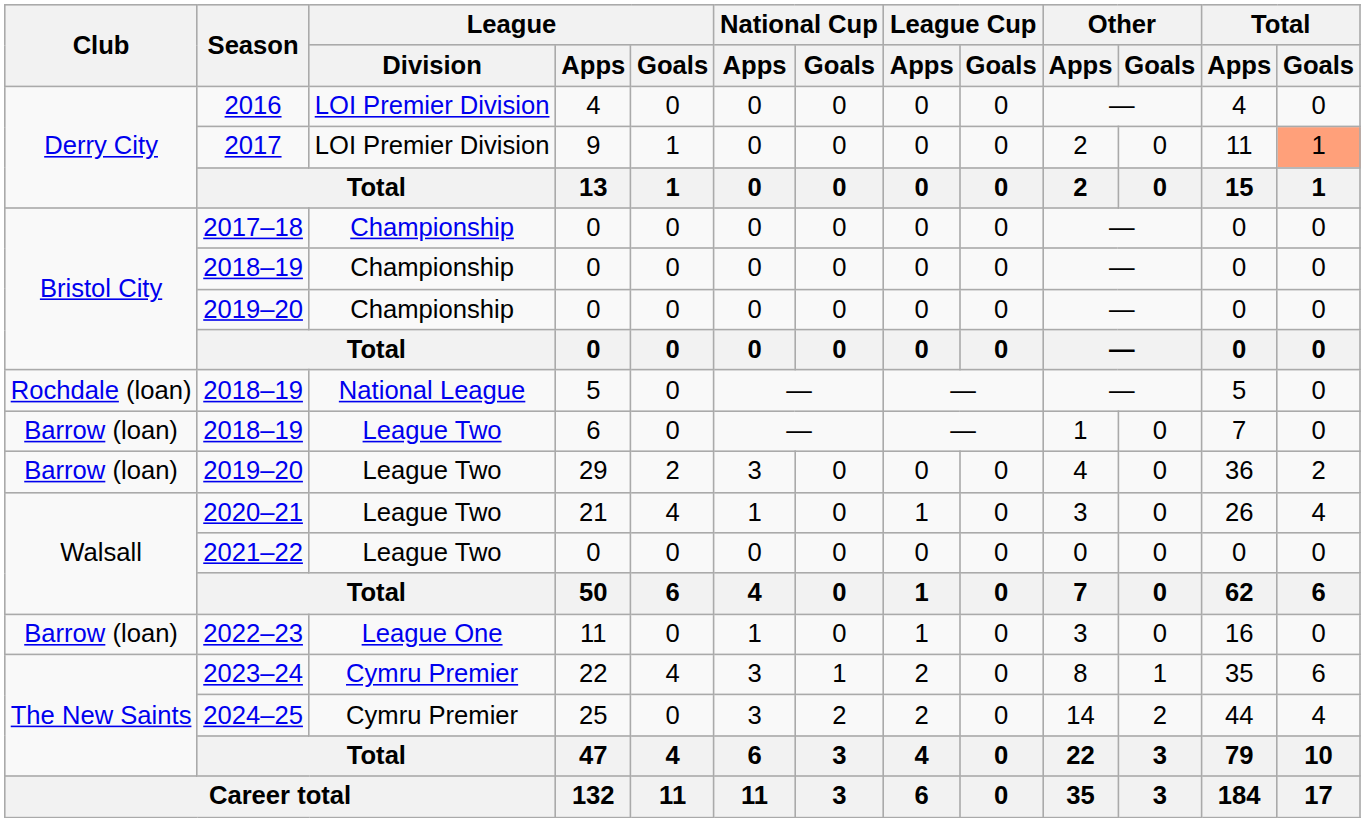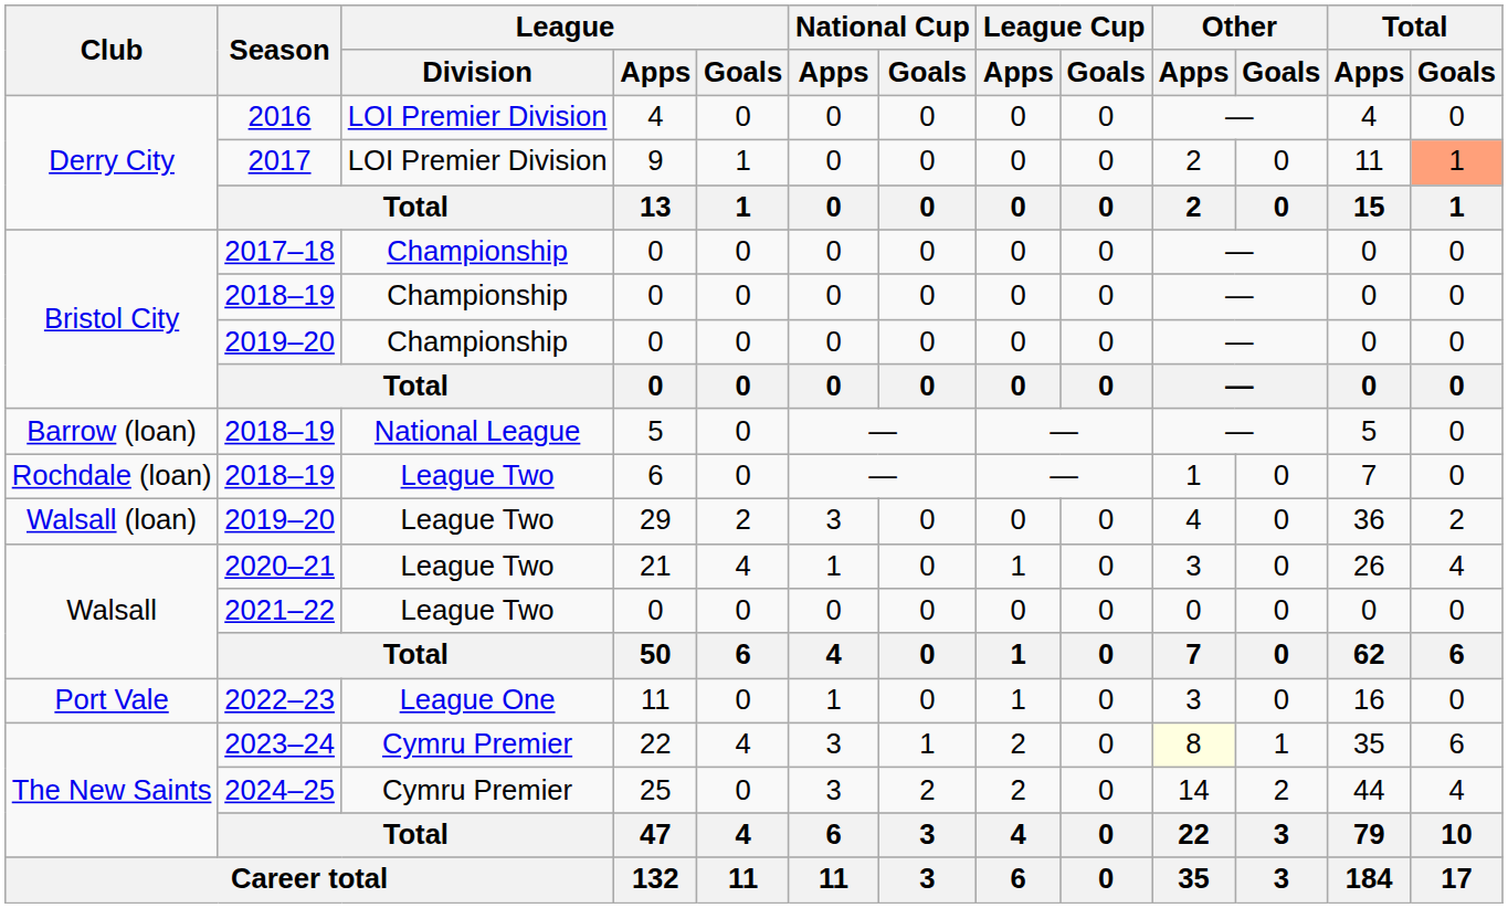2018–19 / 5 | Club: Rochdale (loan) -> Barrow (loan)
2018–19 / 6 | Club: Barrow (loan) -> Rochdale (loan)
2019–20 / 29 | Club: Barrow (loan) -> Walsall (loan)
2022–23 | Club: Barrow (loan) -> Port Vale
2023–24 | Other / Apps: no background -> lightyellow background
